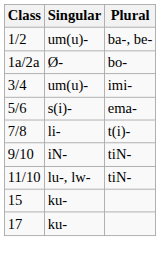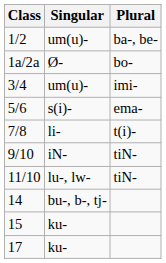+ row: 14 | bu-, b-, tj-
